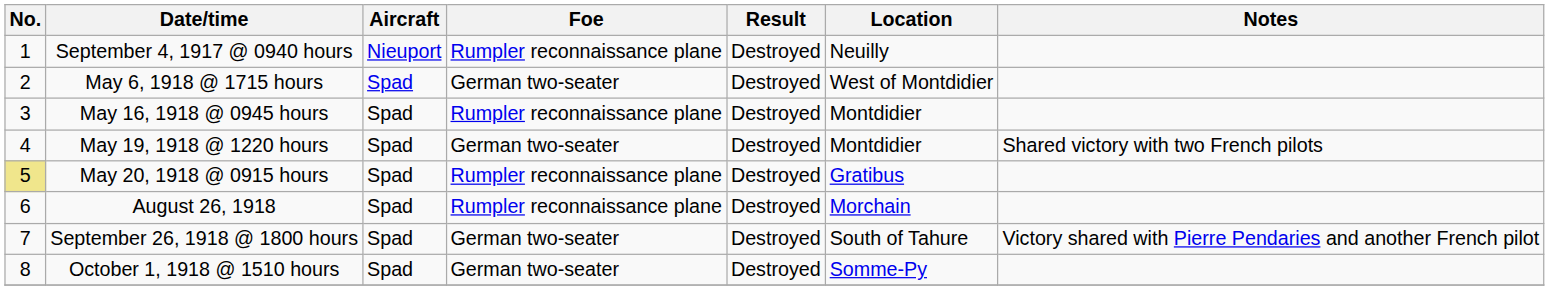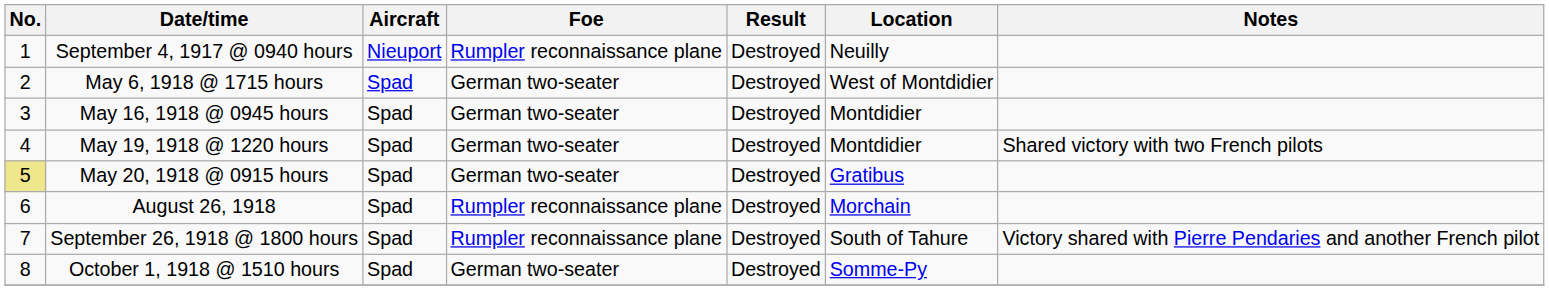May 16, 1918 @ 0945 hours | Foe: Rumpler reconnaissance plane -> German two-seater
May 20, 1918 @ 0915 hours | Foe: Rumpler reconnaissance plane -> German two-seater
September 26, 1918 @ 1800 hours | Foe: German two-seater -> Rumpler reconnaissance plane
